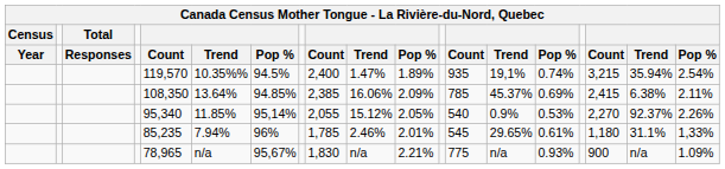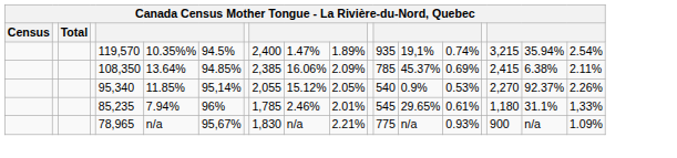- row: Year | Responses | Count | Trend | Pop % | Count | Trend | Pop % | Count | Trend | Pop % | Count | Trend | Pop %
